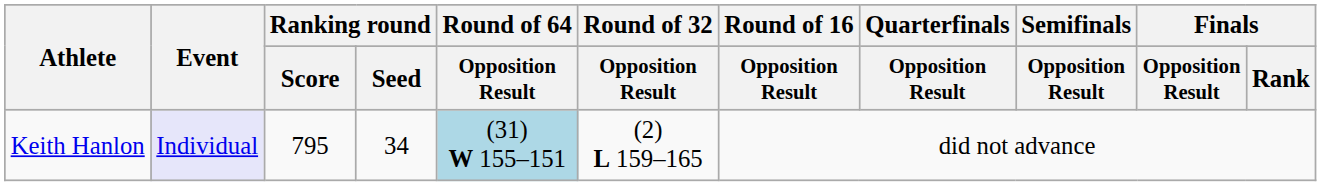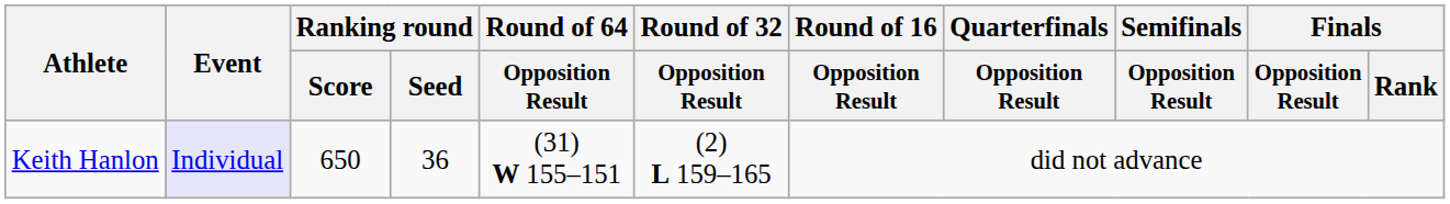Keith Hanlon | Ranking round / Score: 795 -> 650
Keith Hanlon | Ranking round / Seed: 34 -> 36
Keith Hanlon | Round of 64 / Opposition Result: lightblue background -> no background
